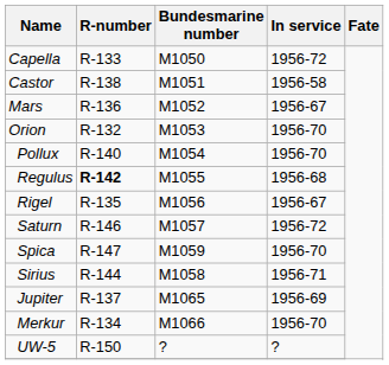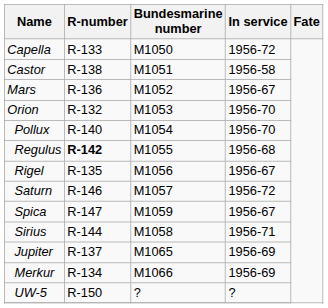Spica | In service: 1956-70 -> 1956-67
Merkur | In service: 1956-70 -> 1956-69
